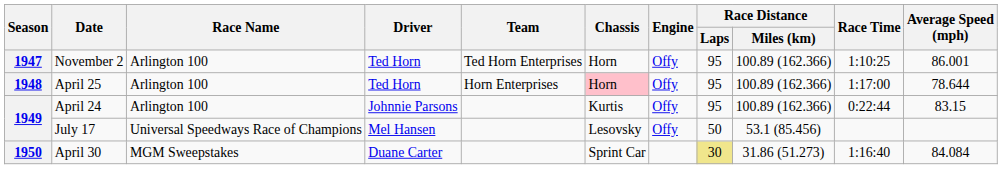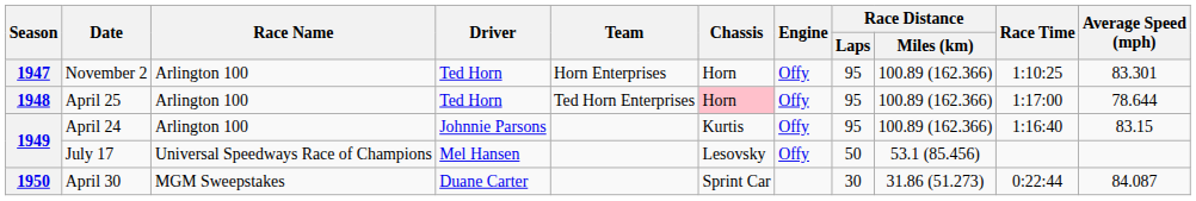November 2 | Team: Ted Horn Enterprises -> Horn Enterprises
November 2 | Average Speed (mph): 86.001 -> 83.301
April 25 | Team: Horn Enterprises -> Ted Horn Enterprises
April 24 | Race Time: 0:22:44 -> 1:16:40
April 30 | Race Distance / Laps: khaki background -> no background
April 30 | Race Time: 1:16:40 -> 0:22:44
April 30 | Average Speed (mph): 84.084 -> 84.087
